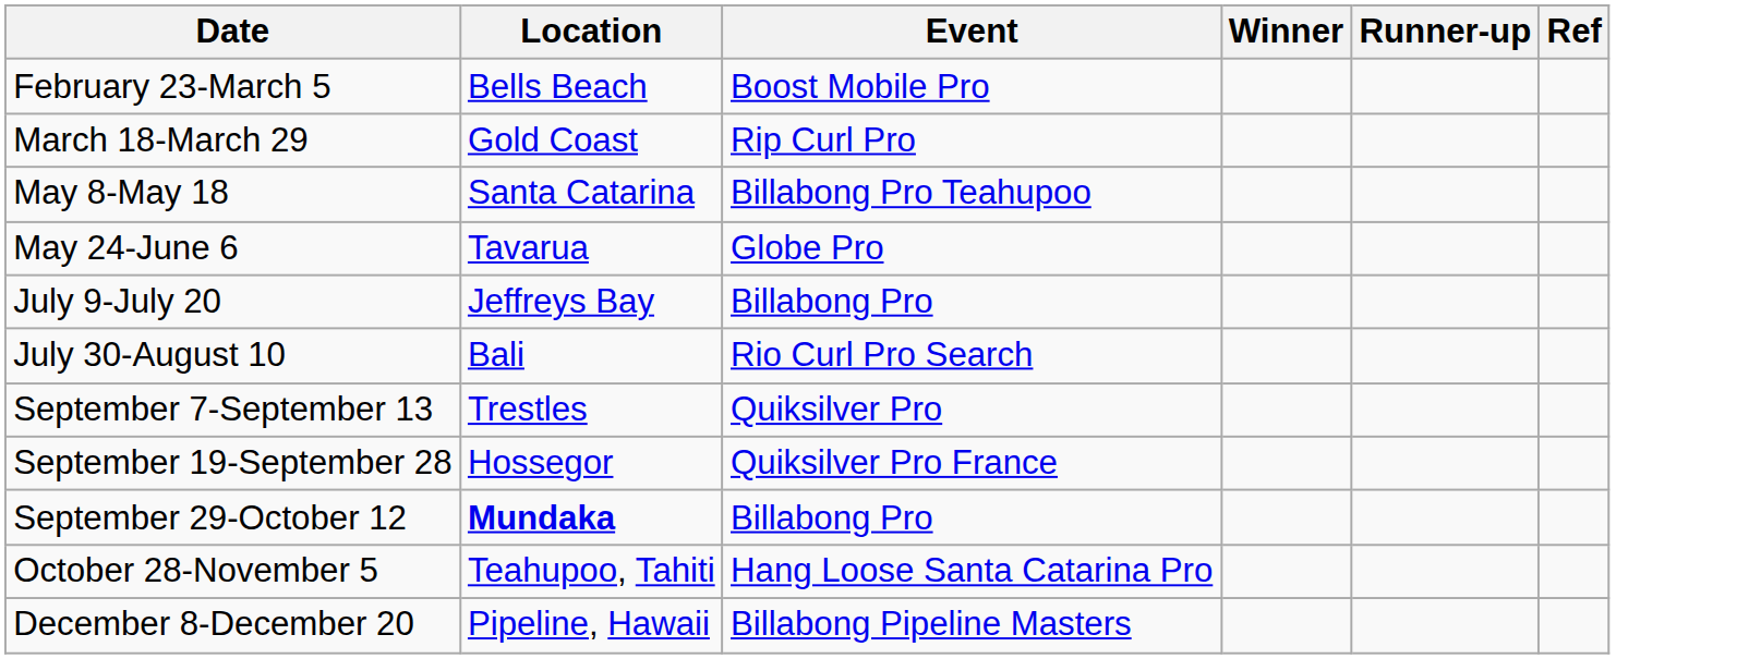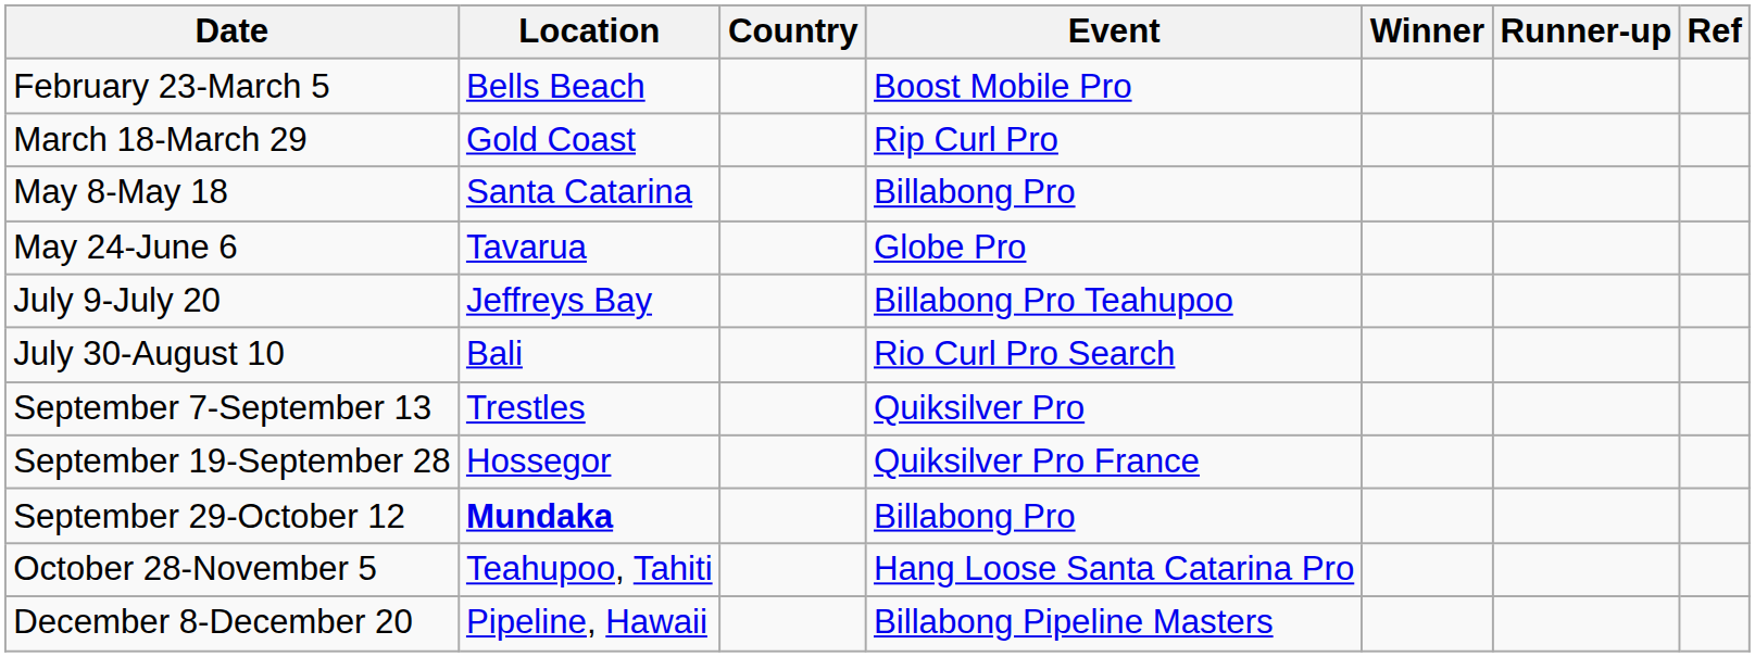+ column: Country
May 8-May 18 | Event: Billabong Pro Teahupoo -> Billabong Pro
July 9-July 20 | Event: Billabong Pro -> Billabong Pro Teahupoo
